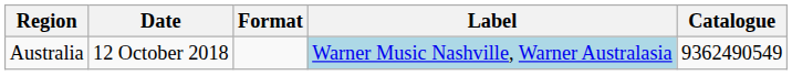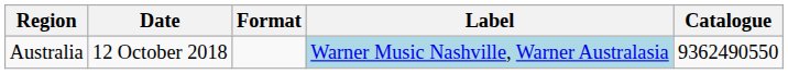Australia | Catalogue: 9362490549 -> 9362490550
